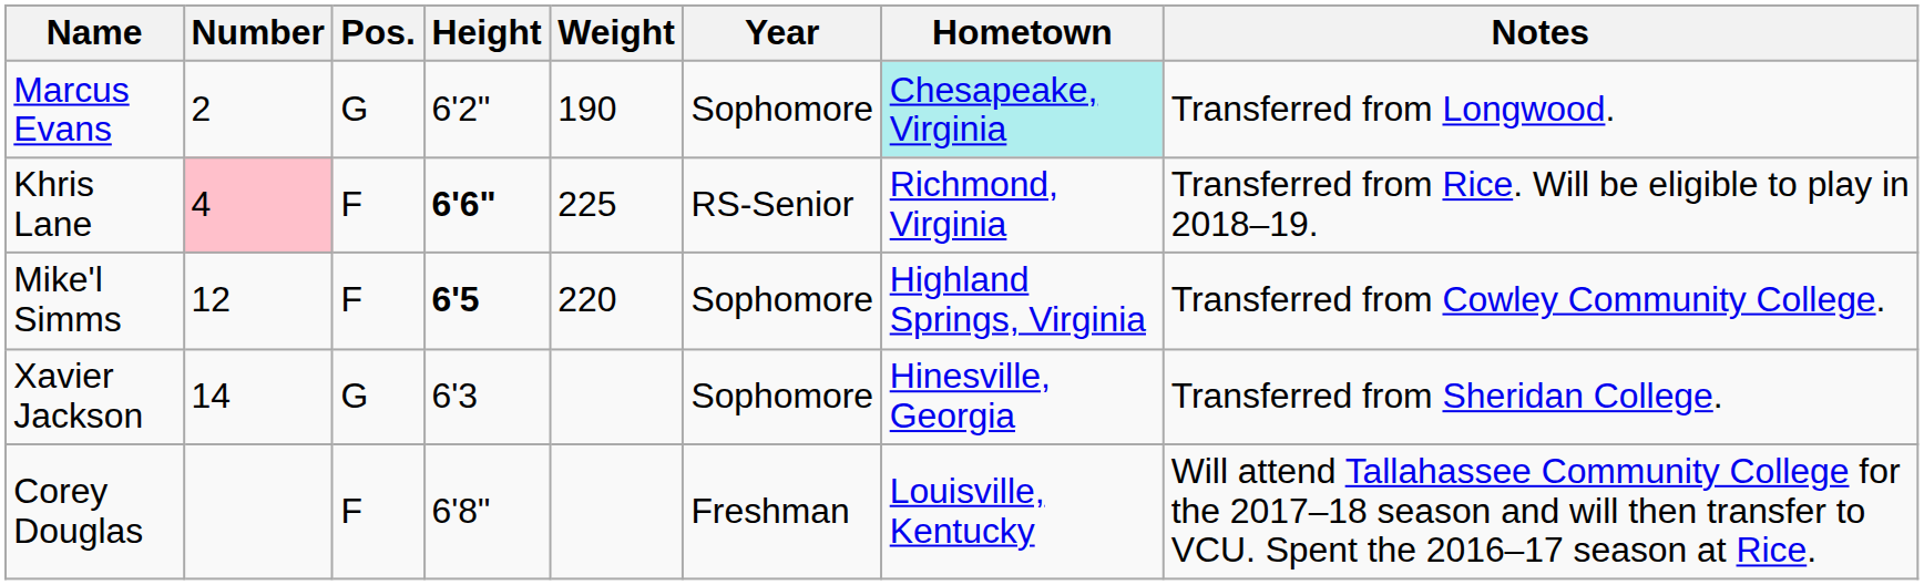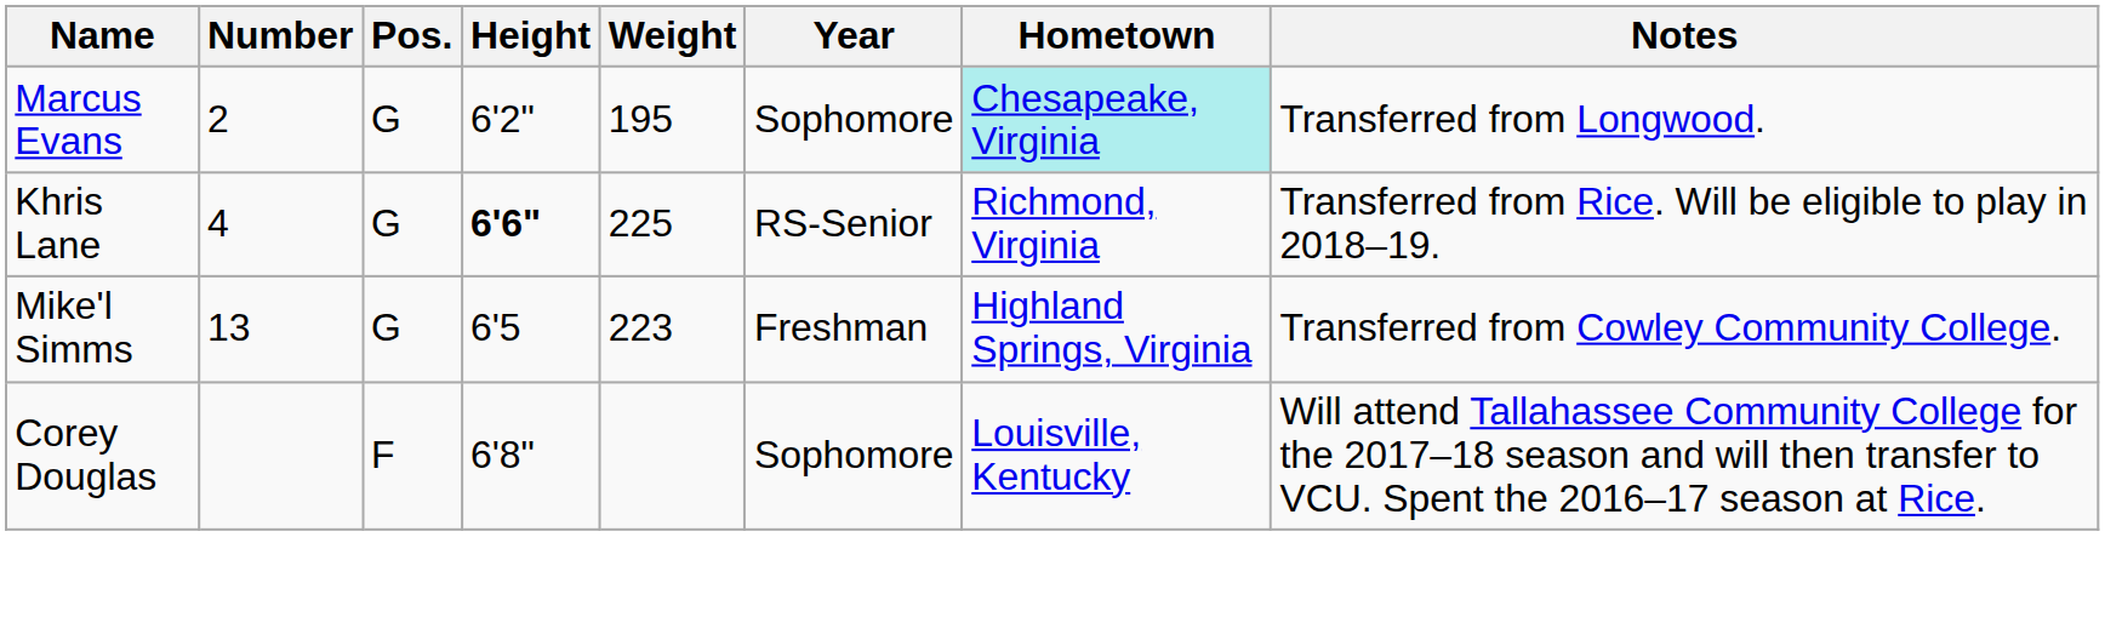Marcus Evans | Weight: 190 -> 195
Khris Lane | Number: pink background -> no background
Khris Lane | Pos.: F -> G
Mike'l Simms | Number: 12 -> 13
Mike'l Simms | Pos.: F -> G
Mike'l Simms | Height: bold -> normal
Mike'l Simms | Weight: 220 -> 223
Mike'l Simms | Year: Sophomore -> Freshman
- row: Xavier Jackson | 14 | G | 6'3 | Sophomore | Hinesville, Georgia | Transferred from Sheridan College.
Corey Douglas | Year: Freshman -> Sophomore
